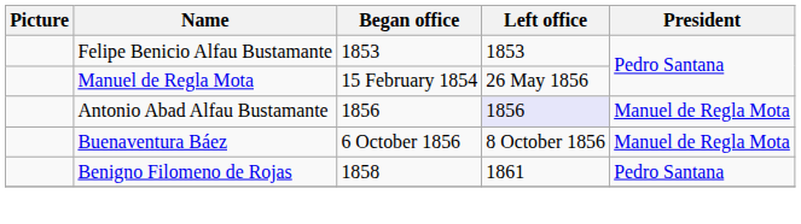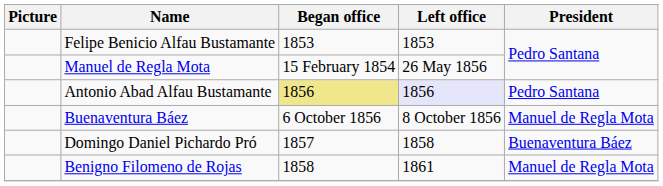Antonio Abad Alfau Bustamante | Began office: no background -> khaki background
Antonio Abad Alfau Bustamante | President: Manuel de Regla Mota -> Pedro Santana
+ row: Domingo Daniel Pichardo Pró | 1857 | 1858 | Buenaventura Báez
Benigno Filomeno de Rojas | President: Pedro Santana -> Manuel de Regla Mota
